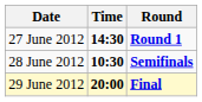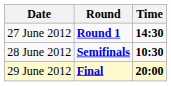columns swapped: Time <-> Round
